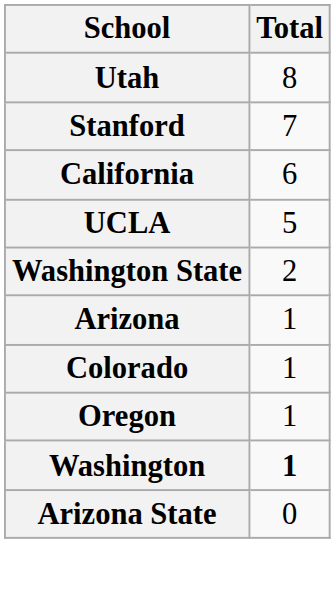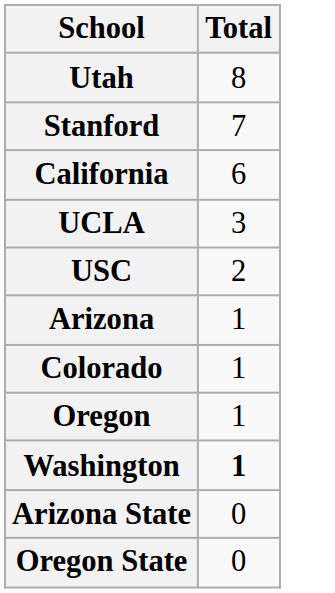UCLA | Total: 5 -> 3
+ row: USC | 2
- row: Washington State | 2
+ row: Oregon State | 0
